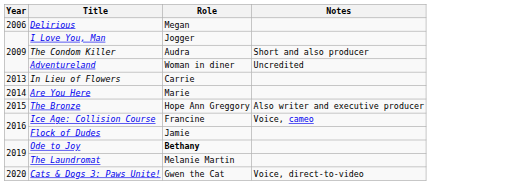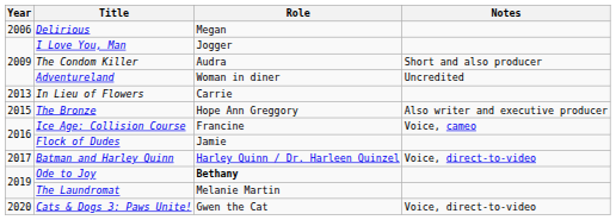- row: 2014 | Are You Here | Marie
+ row: 2017 | Batman and Harley Quinn | Harley Quinn / Dr. Harleen Quinzel | Voice, direct-to-video
